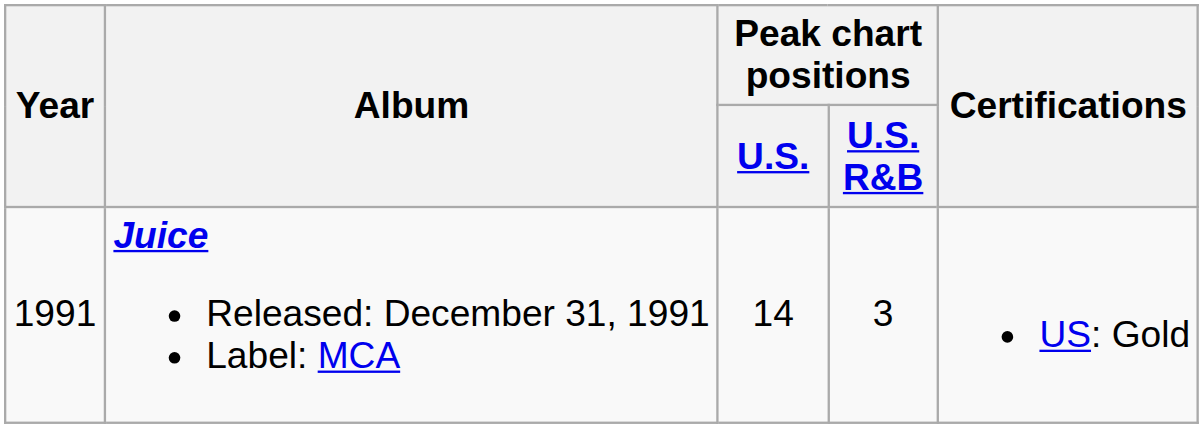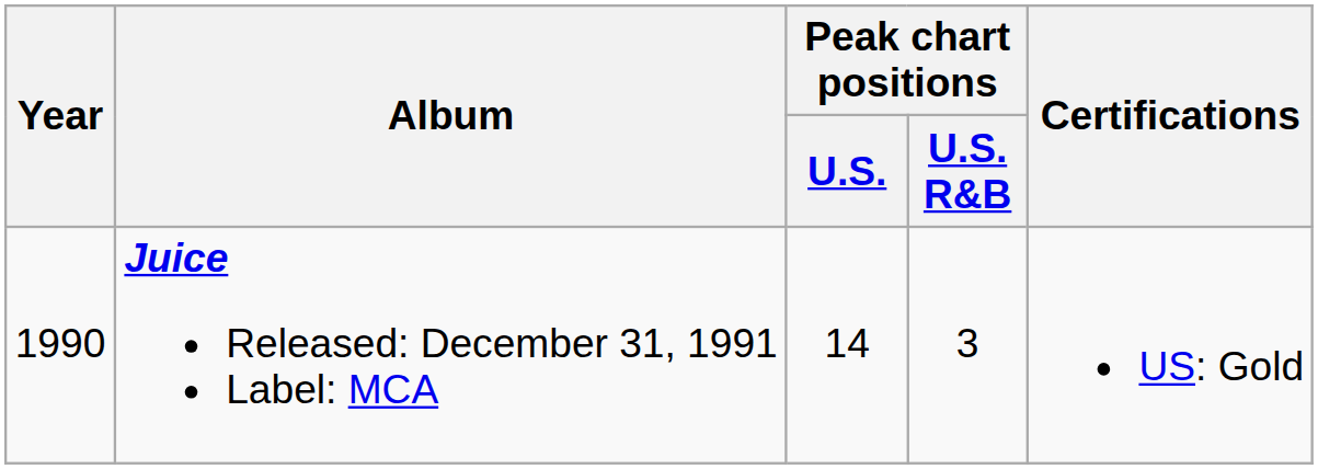Juice Released: December 31, 1991 Label: MCA | Year: 1991 -> 1990
